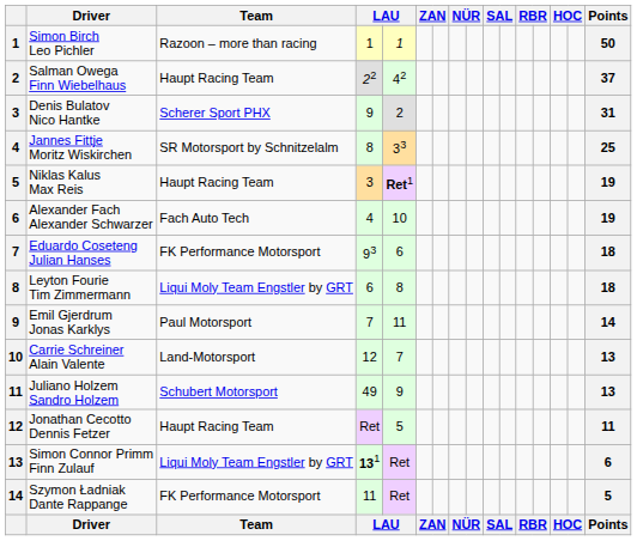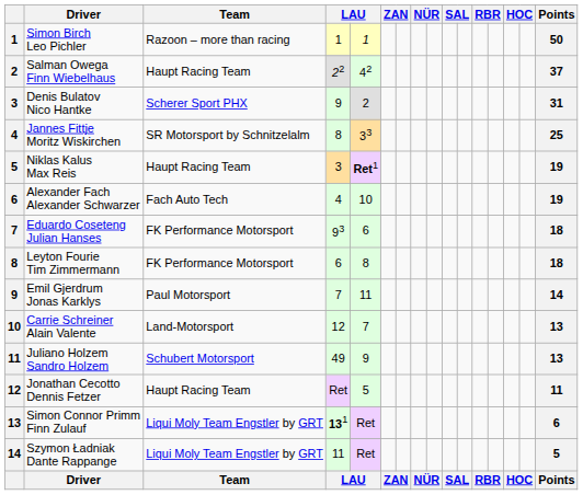Leyton Fourie Tim Zimmermann | Team: Liqui Moly Team Engstler by GRT -> FK Performance Motorsport
Szymon Ładniak Dante Rappange | Team: FK Performance Motorsport -> Liqui Moly Team Engstler by GRT
